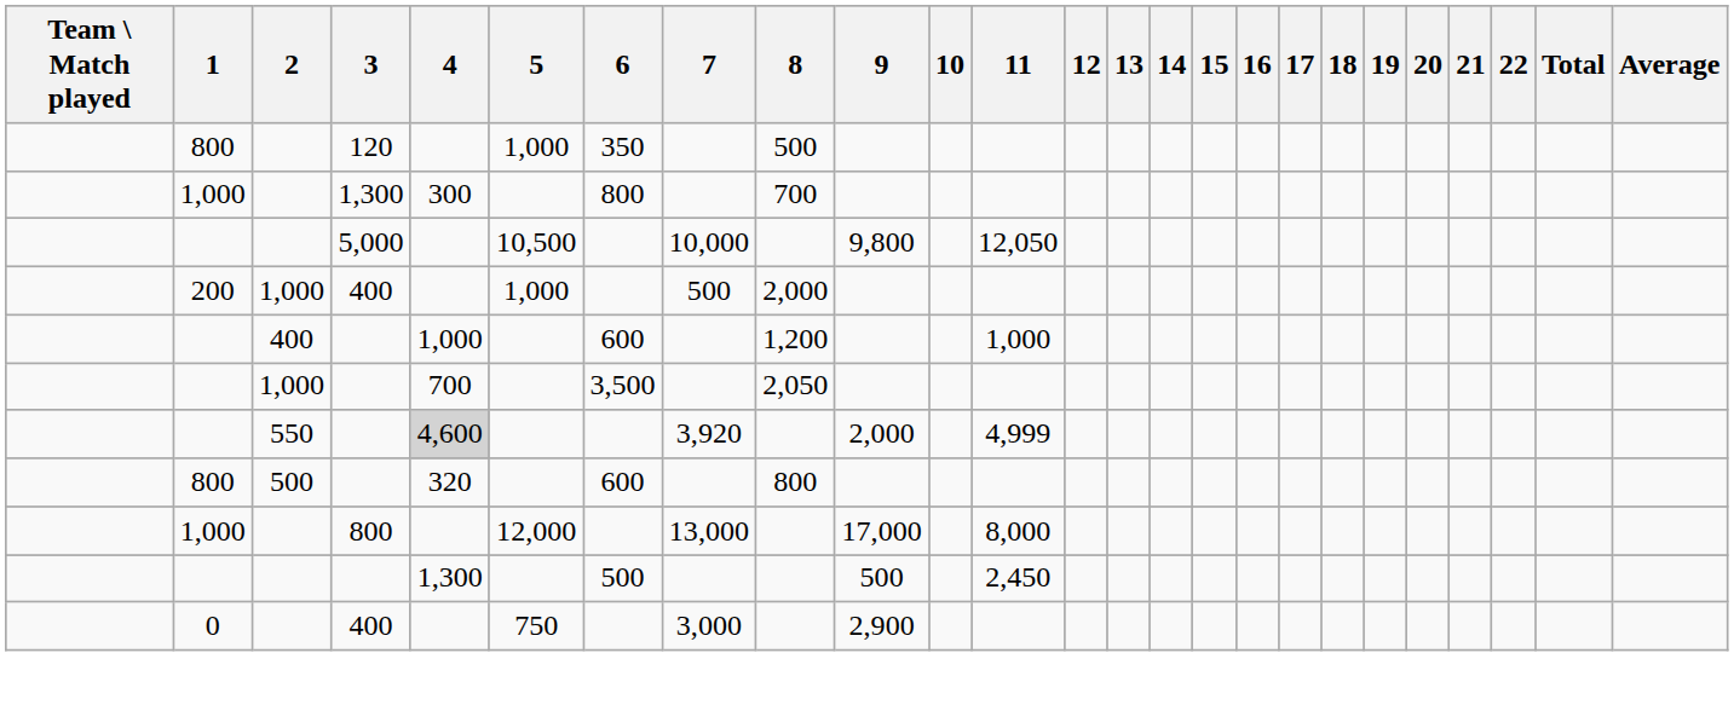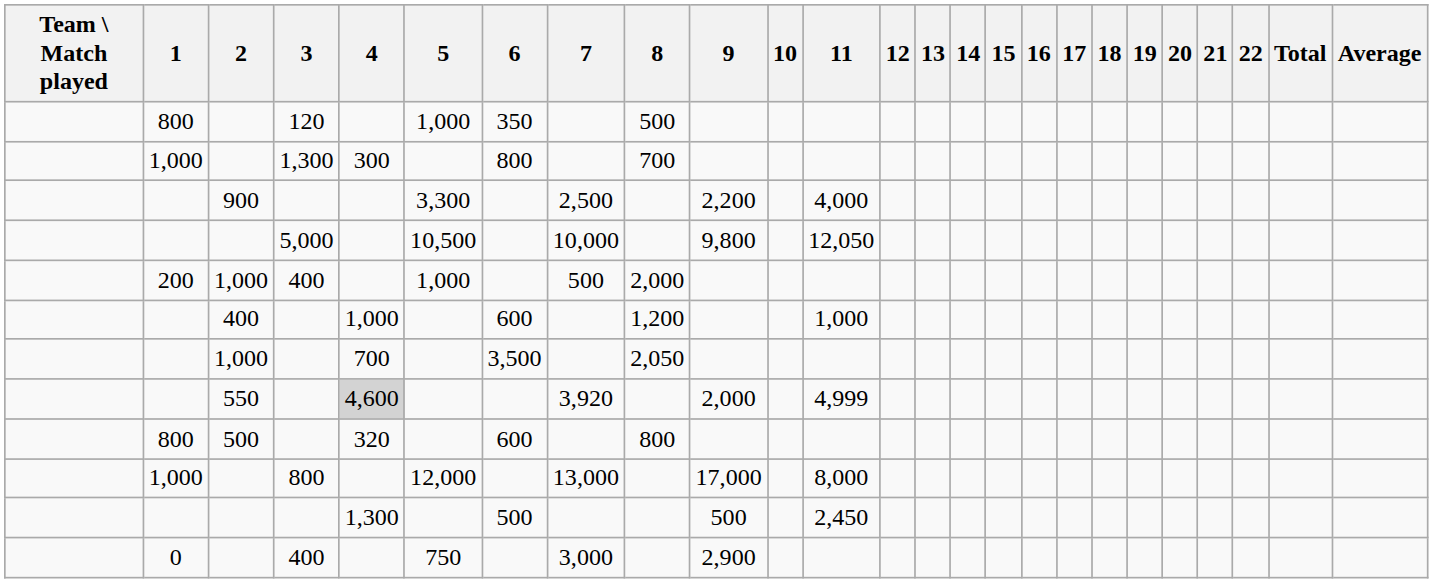+ row: 900 | 3,300 | 2,500 | 2,200 | 4,000
